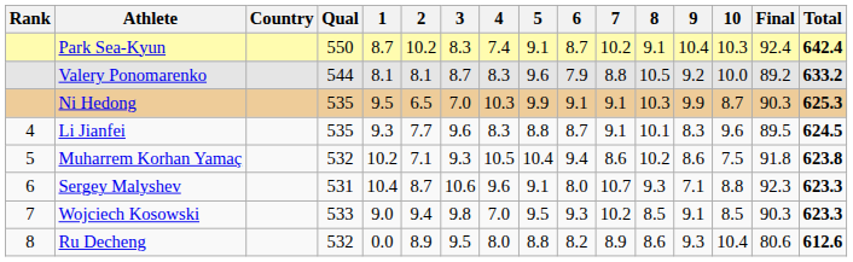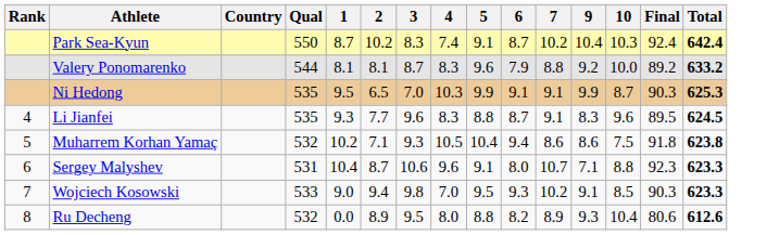- column: 8 | 9.1 | 10.5 | 10.3 | 10.1 | 10.2 | 9.3 | 8.5 | 8.6
